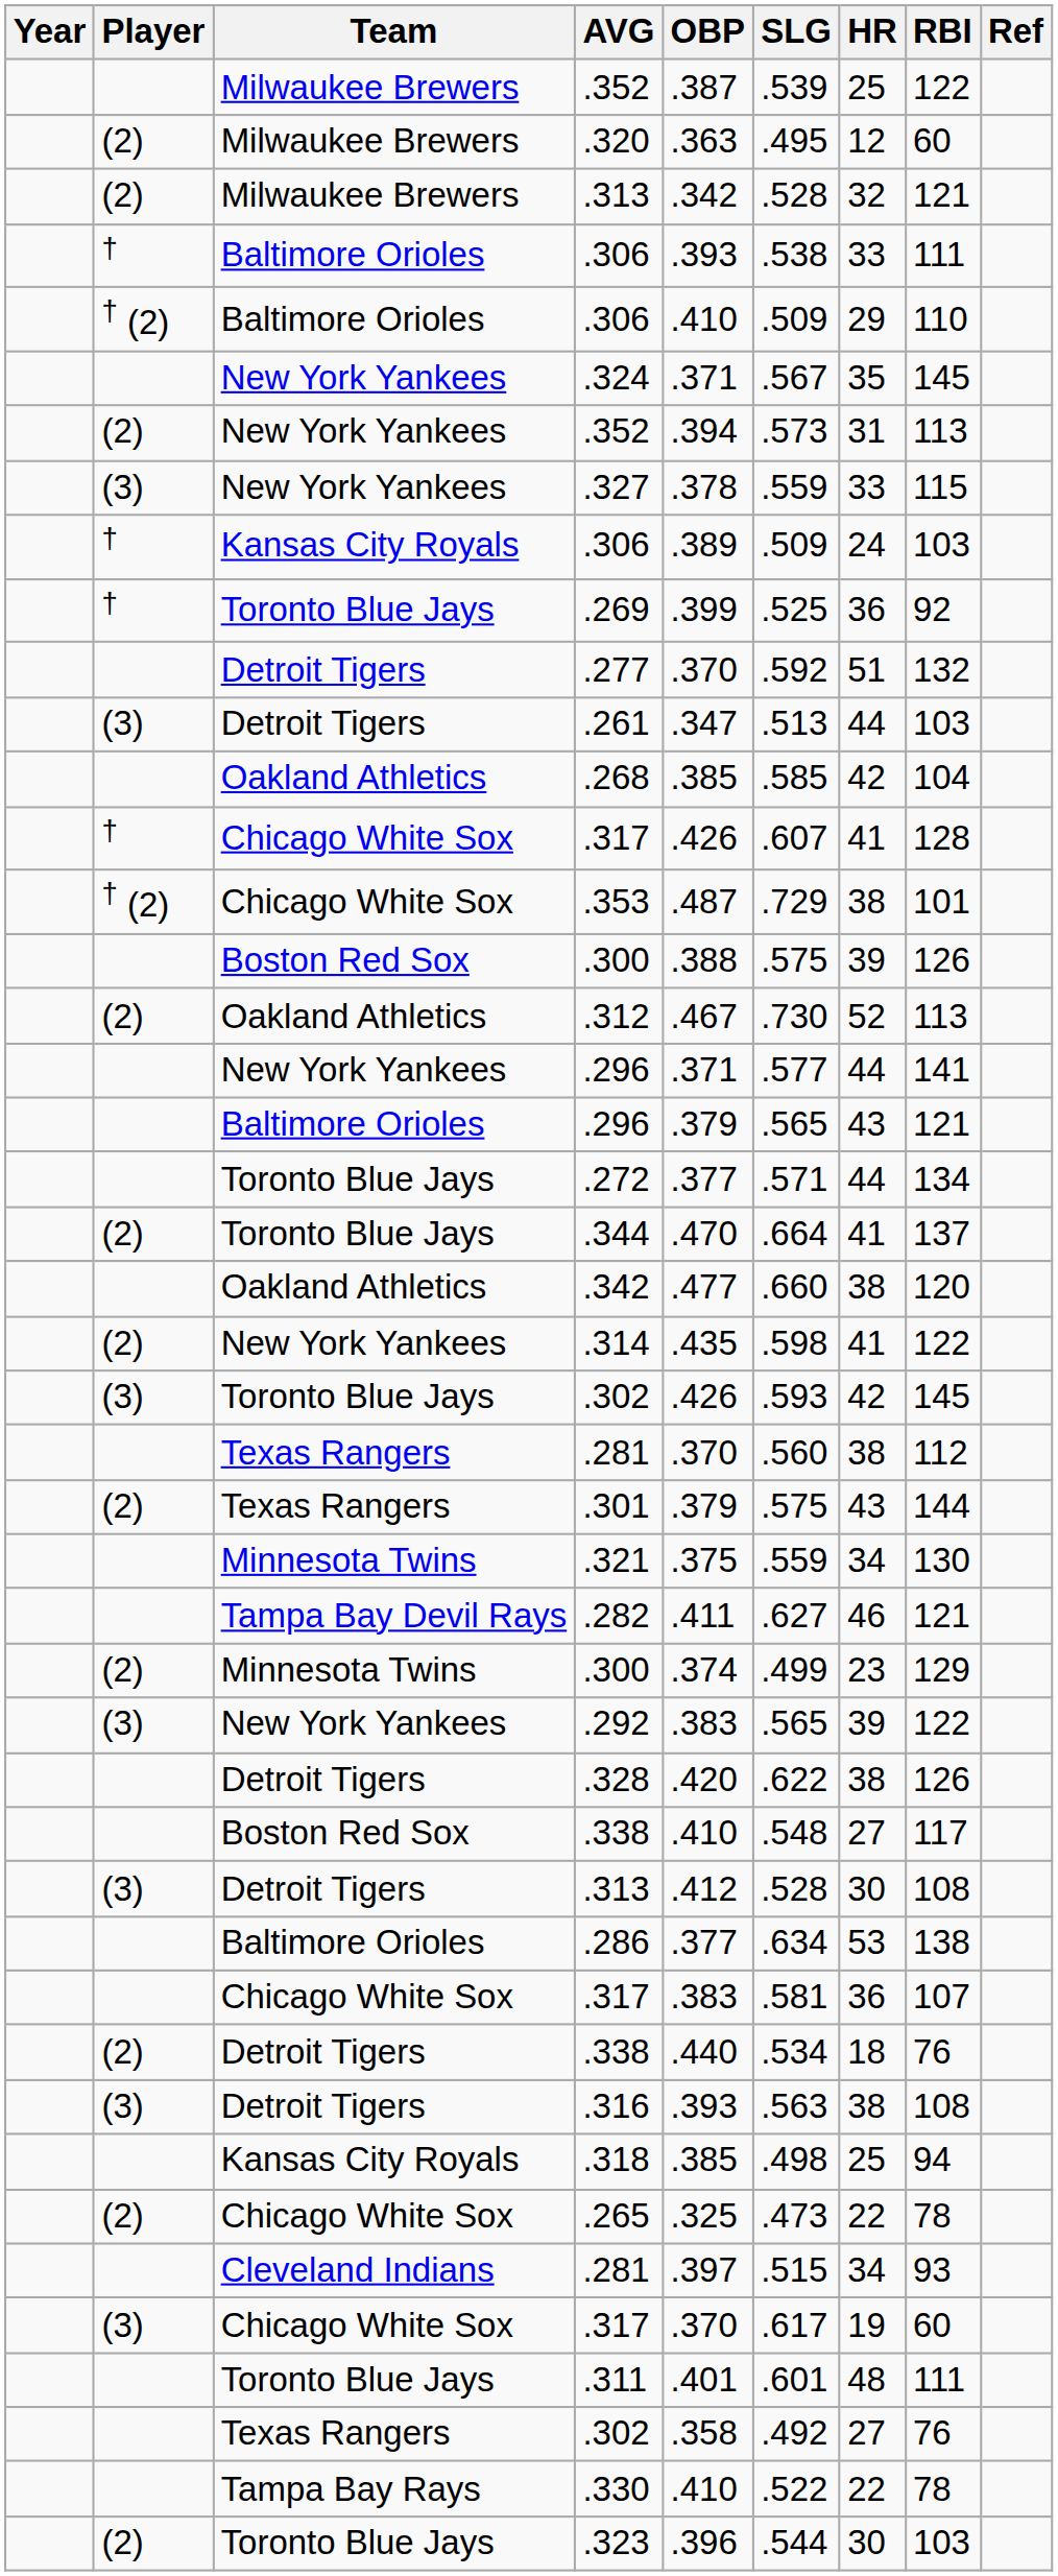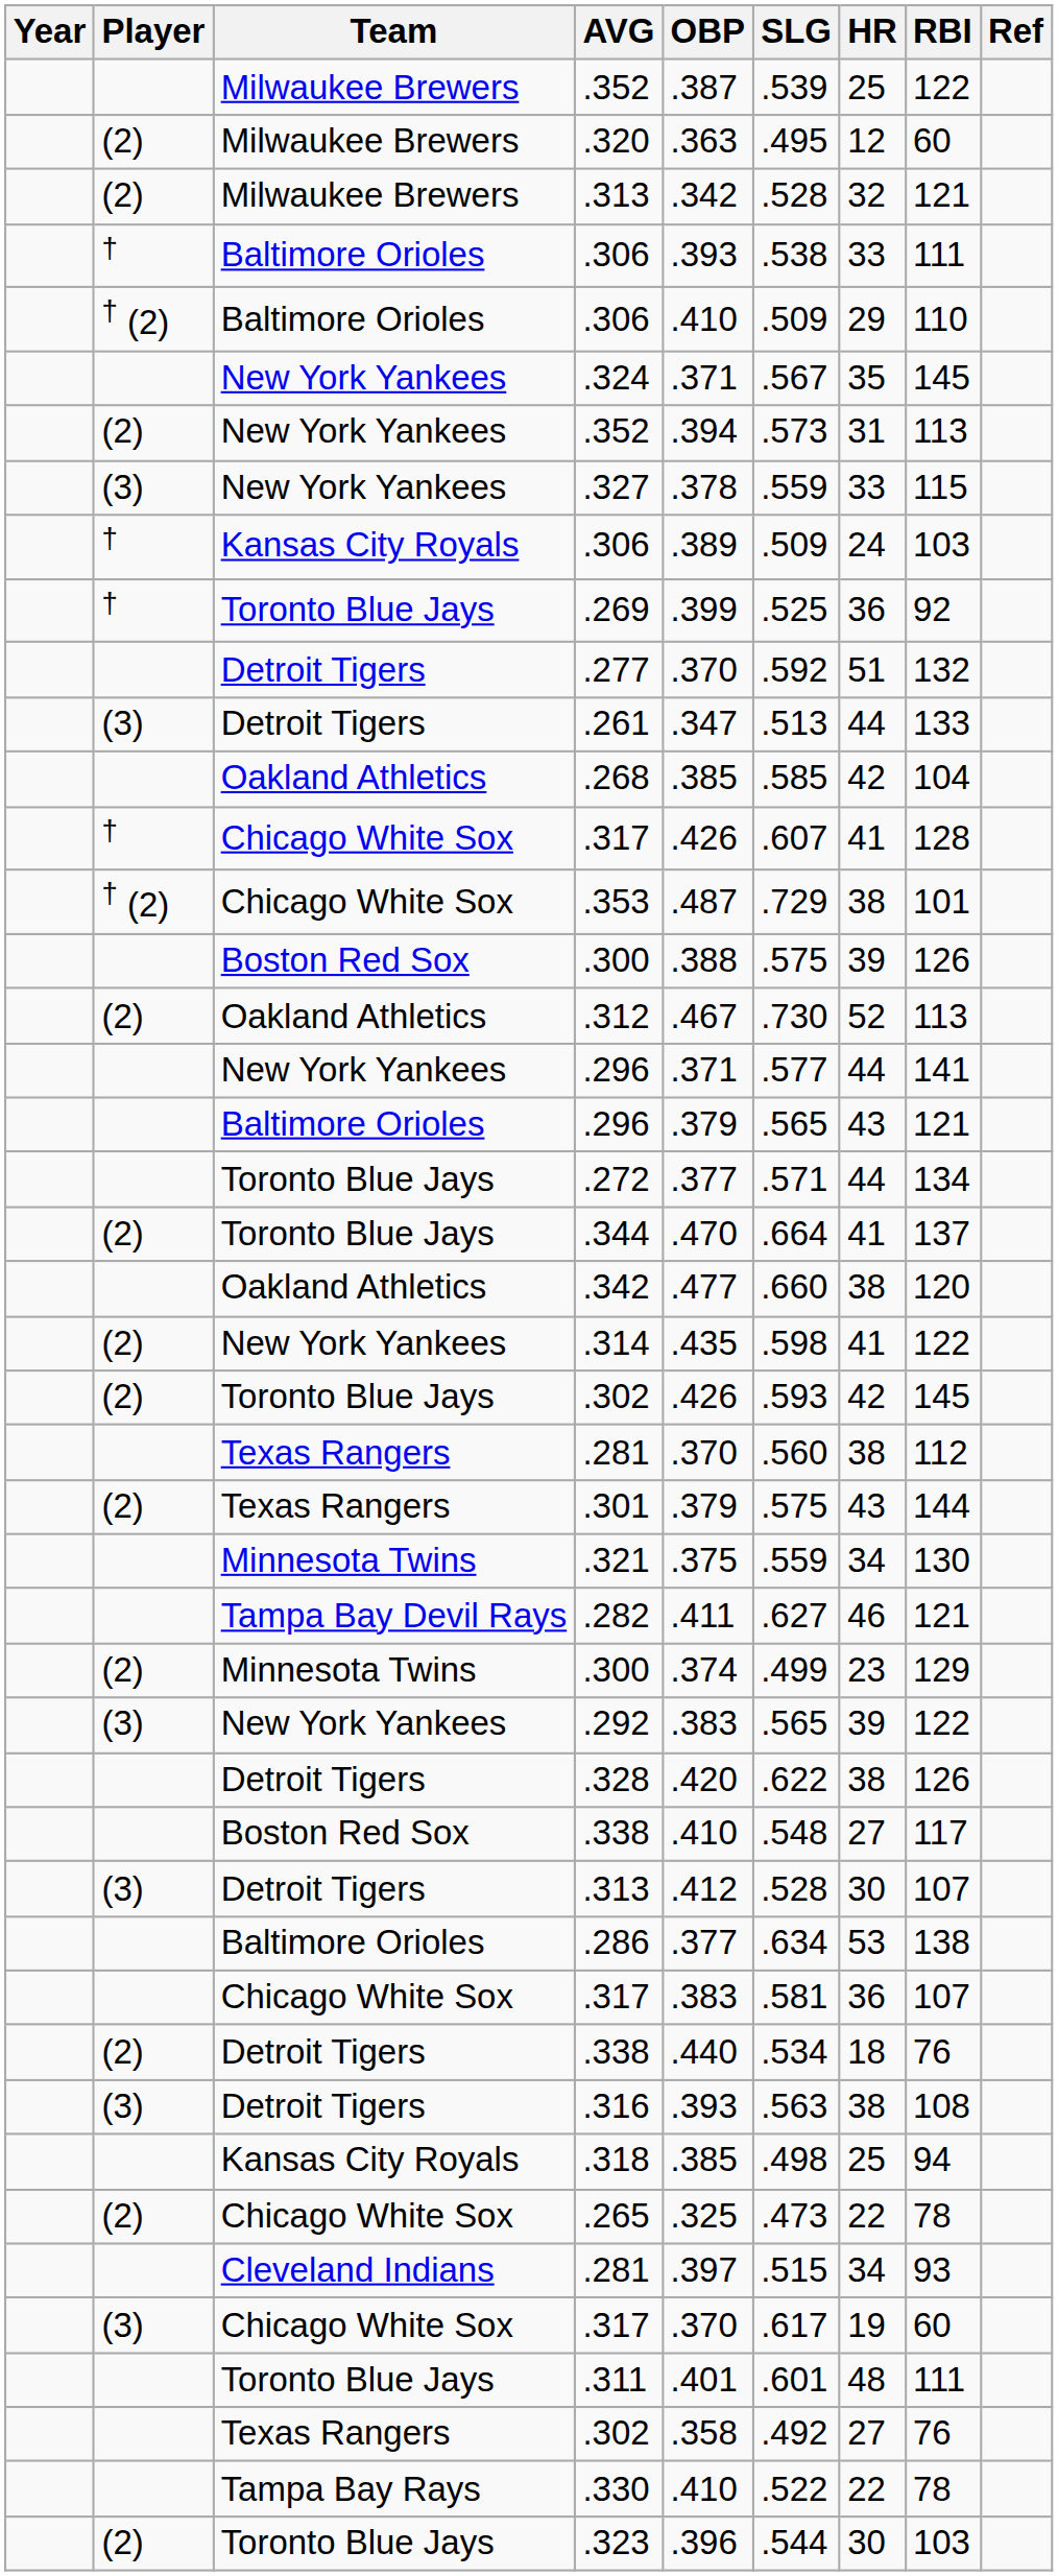.261 | RBI: 103 -> 133
Toronto Blue Jays / .302 | Player: (3) -> (2)
Detroit Tigers / .313 | RBI: 108 -> 107
